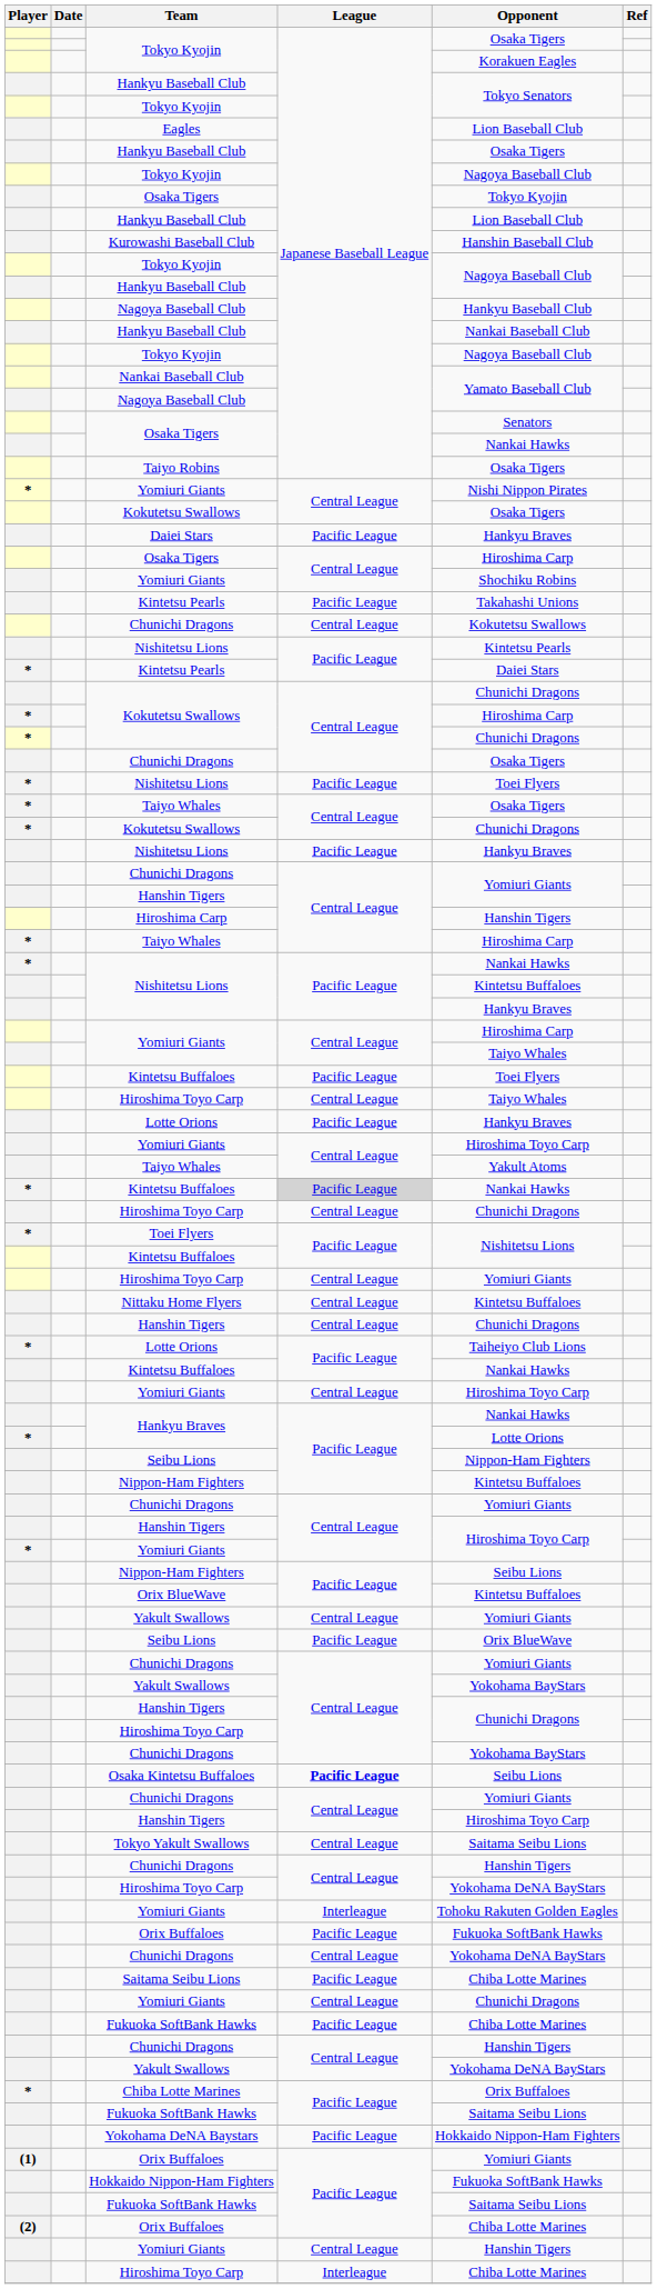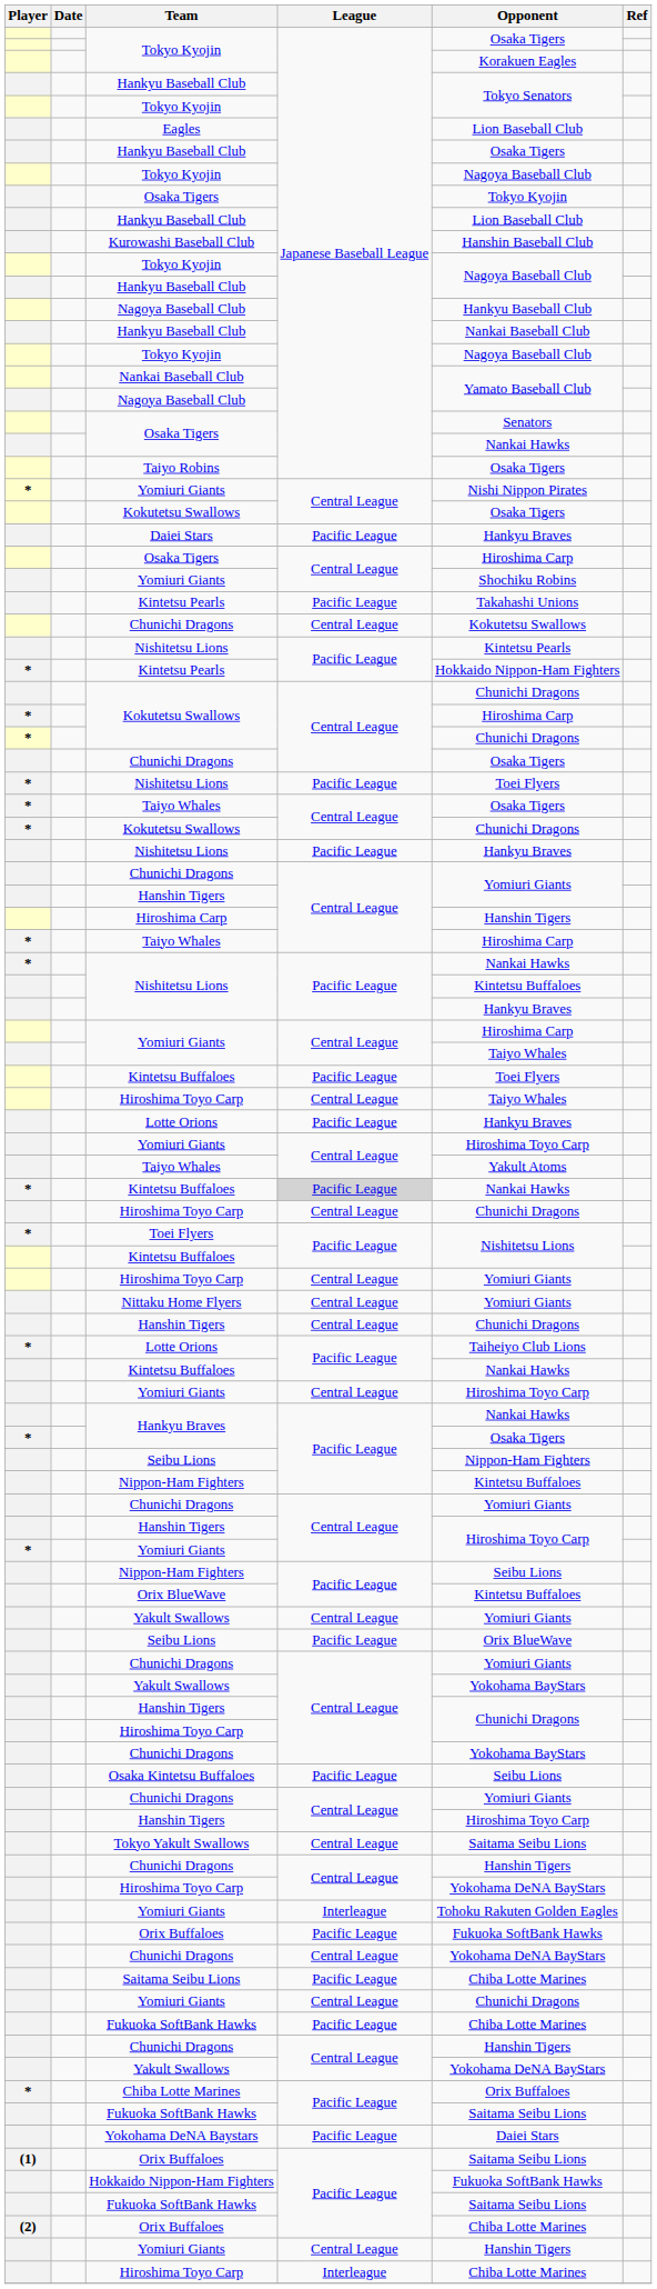* / Kintetsu Pearls | Opponent: Daiei Stars -> Hokkaido Nippon-Ham Fighters
Nittaku Home Flyers | Opponent: Kintetsu Buffaloes -> Yomiuri Giants
* / Hankyu Braves | Opponent: Lotte Orions -> Osaka Tigers
Osaka Kintetsu Buffaloes | League: bold -> normal
Yokohama DeNA Baystars | Opponent: Hokkaido Nippon-Ham Fighters -> Daiei Stars
(1) / Orix Buffaloes | Opponent: Yomiuri Giants -> Saitama Seibu Lions
